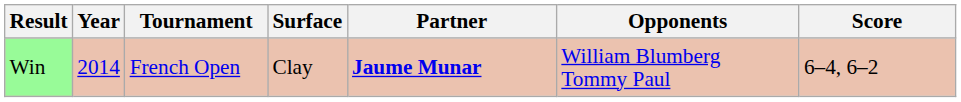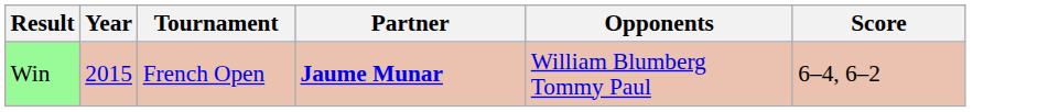- column: Surface | Clay
Win | Year: 2014 -> 2015
